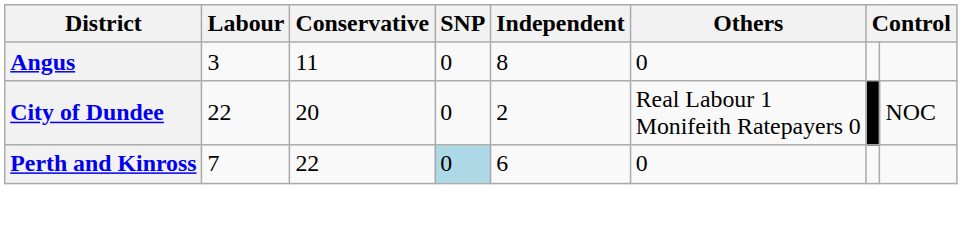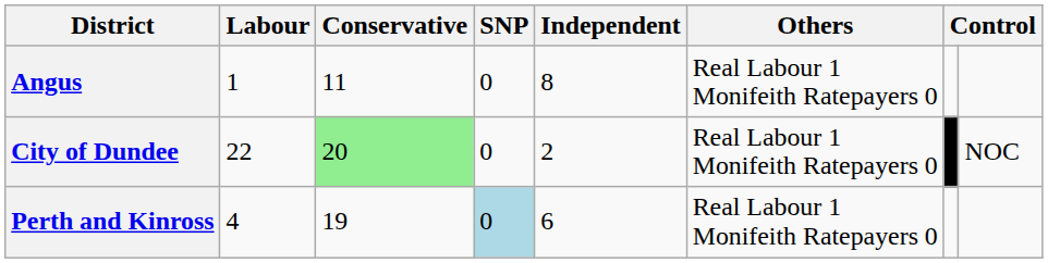Angus | Labour: 3 -> 1
Angus | Others: 0 -> Real Labour 1 Monifeith Ratepayers 0
City of Dundee | Conservative: no background -> lightgreen background
Perth and Kinross | Labour: 7 -> 4
Perth and Kinross | Conservative: 22 -> 19
Perth and Kinross | Others: 0 -> Real Labour 1 Monifeith Ratepayers 0
